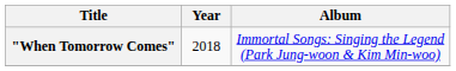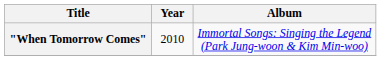"When Tomorrow Comes" | Year: 2018 -> 2010
